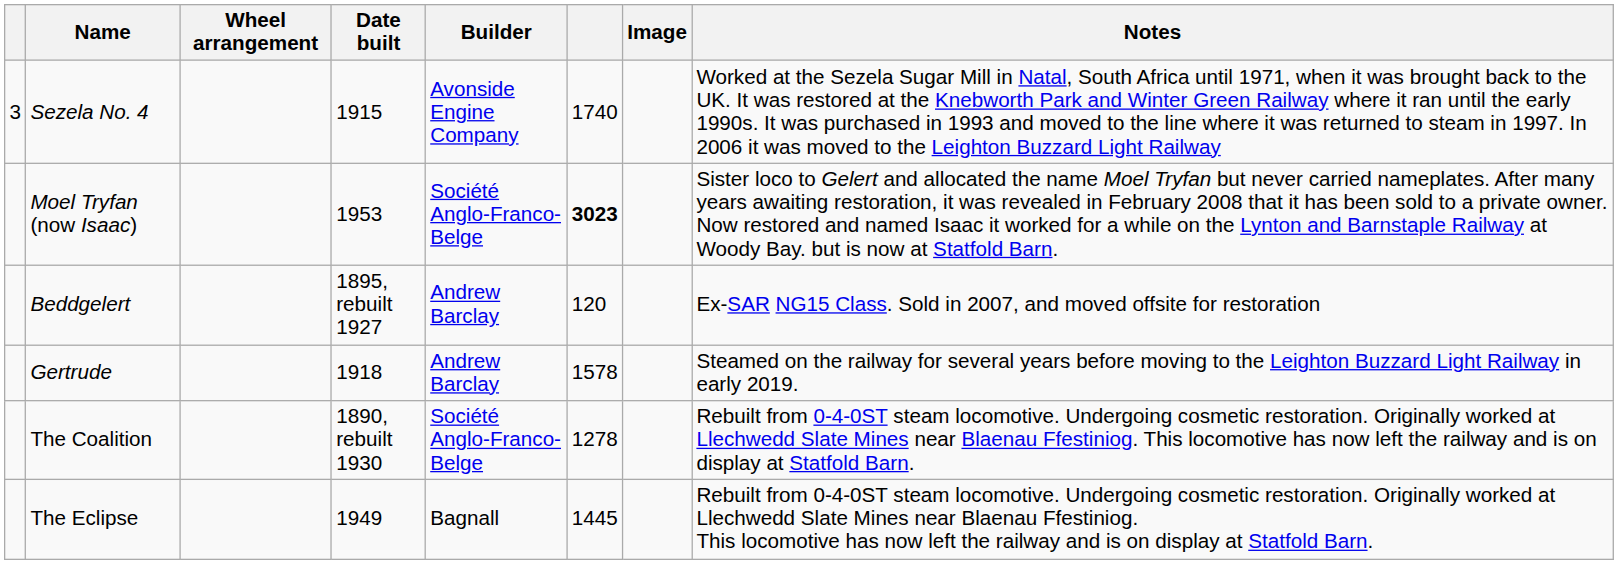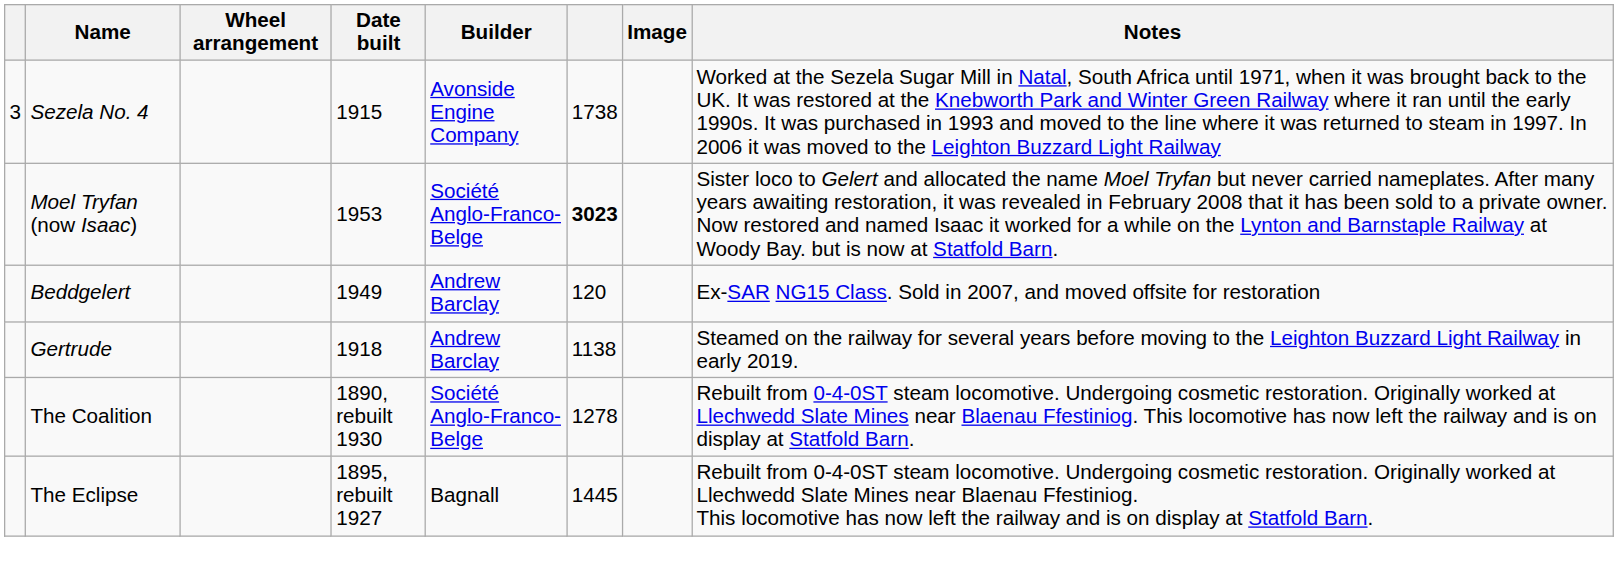Sezela No. 4 | column 6: 1740 -> 1738
Beddgelert | Date built: 1895, rebuilt 1927 -> 1949
Gertrude | column 6: 1578 -> 1138
The Eclipse | Date built: 1949 -> 1895, rebuilt 1927
